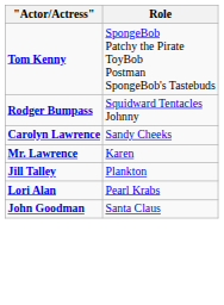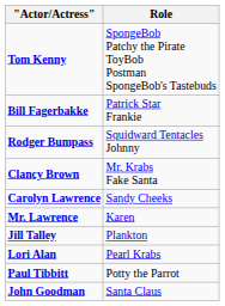+ row: Bill Fagerbakke | Patrick Star Frankie
+ row: Clancy Brown | Mr. Krabs Fake Santa
+ row: Paul Tibbitt | Potty the Parrot
